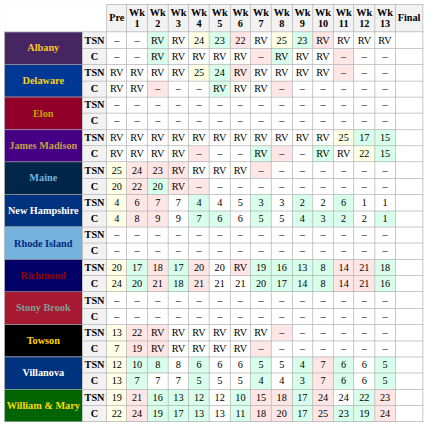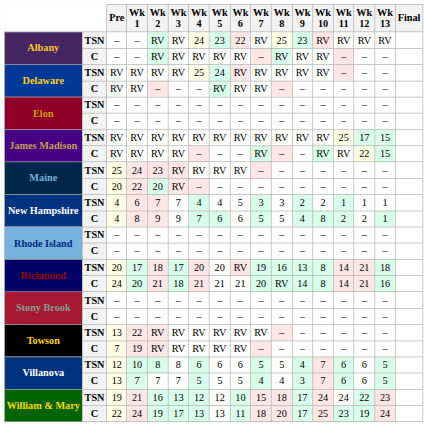New Hampshire / TSN | Wk 11: 6 -> 1
New Hampshire / C | Wk 10: 3 -> 8
Richmond / C | Wk 8: 17 -> RV
